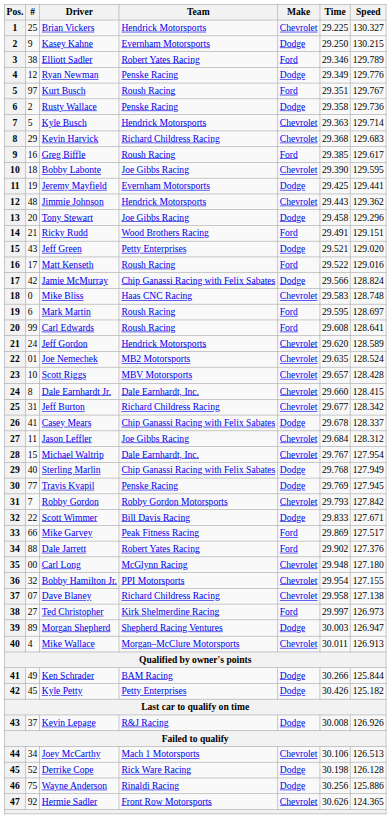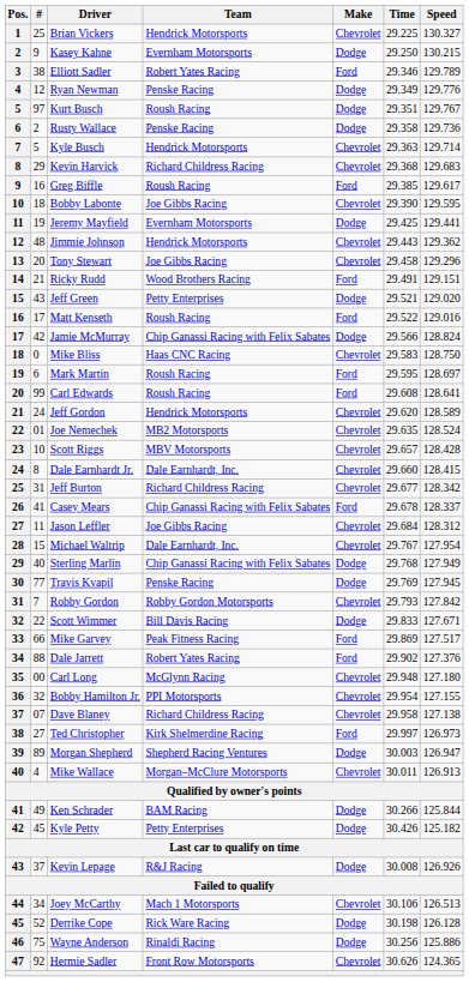Kurt Busch | Make: Ford -> Dodge
Tony Stewart | Make: Dodge -> Chevrolet
Mike Bliss | Speed: 128.748 -> 128.750
Casey Mears | Make: Dodge -> Ford
